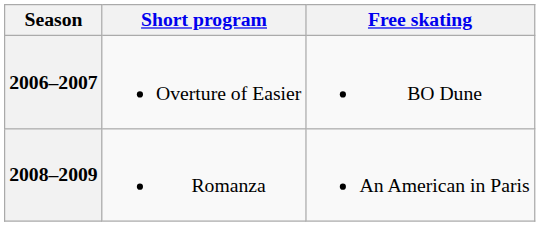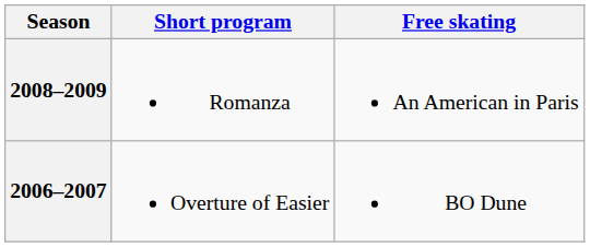rows swapped: 2008–2009 <-> 2006–2007
